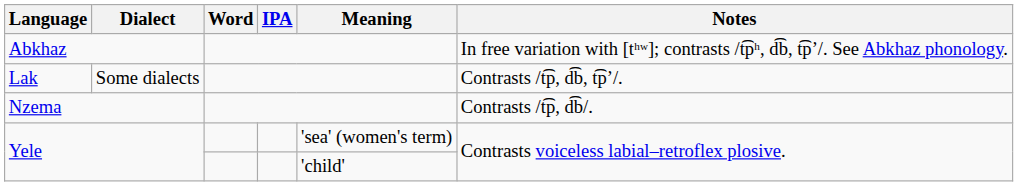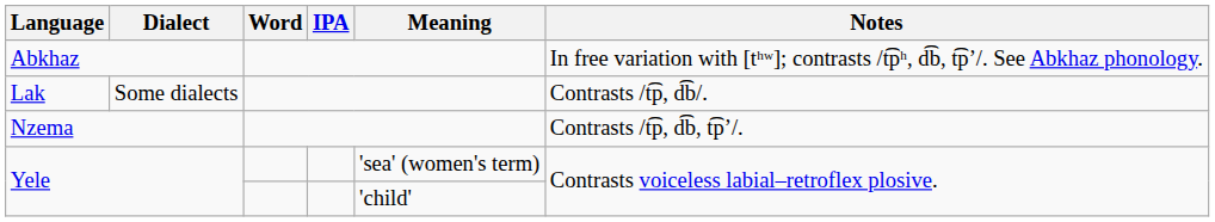Lak | Notes: Contrasts /t͡p, d͡b, t͡pʼ/. -> Contrasts /t͡p, d͡b/.
Nzema | Notes: Contrasts /t͡p, d͡b/. -> Contrasts /t͡p, d͡b, t͡pʼ/.
